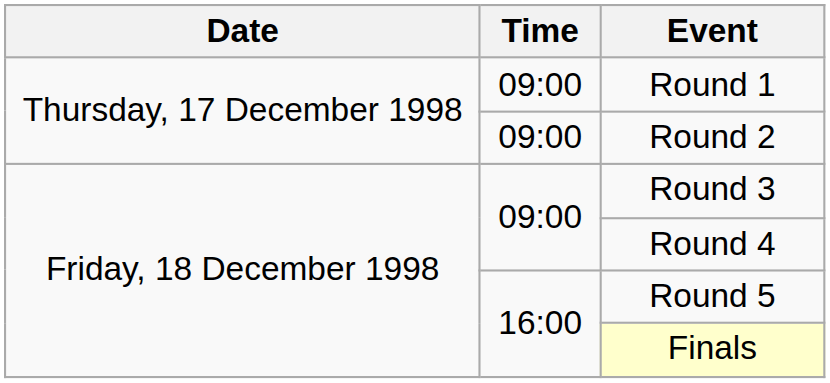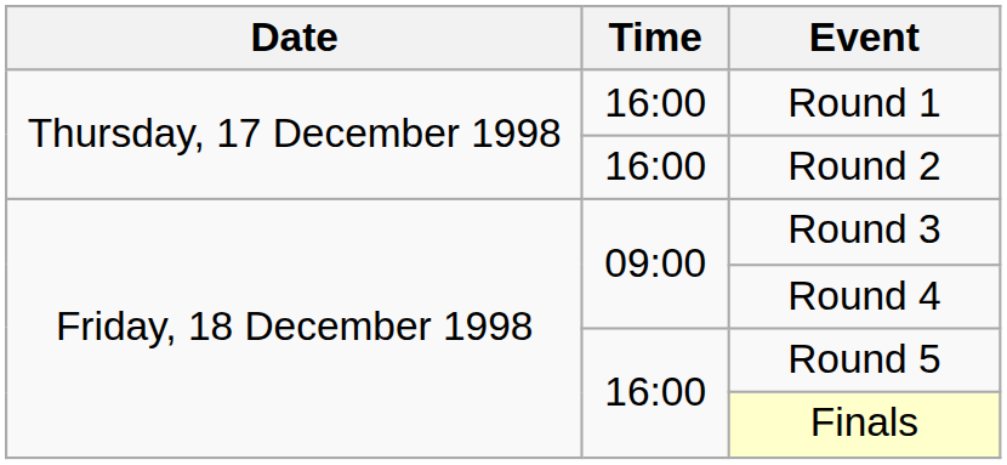Round 1 | Time: 09:00 -> 16:00
Round 2 | Time: 09:00 -> 16:00
